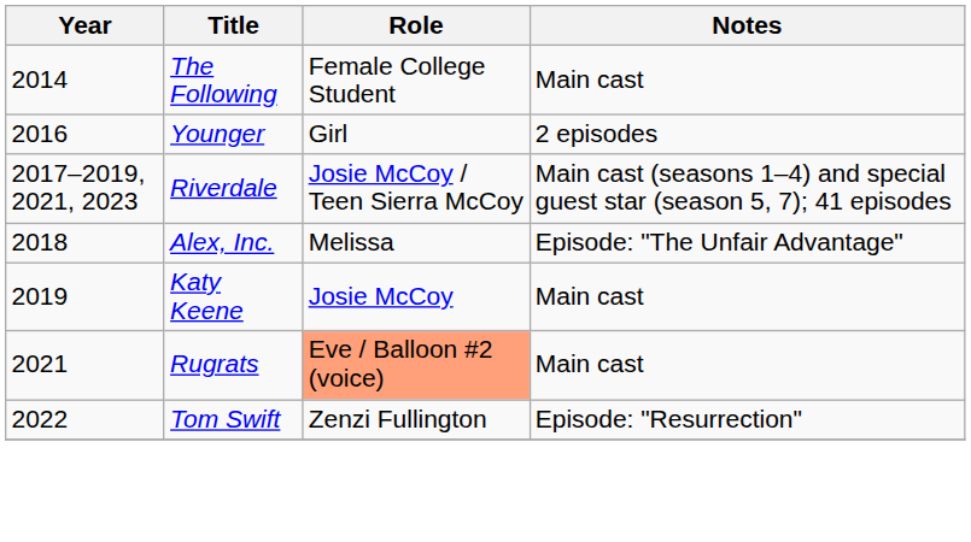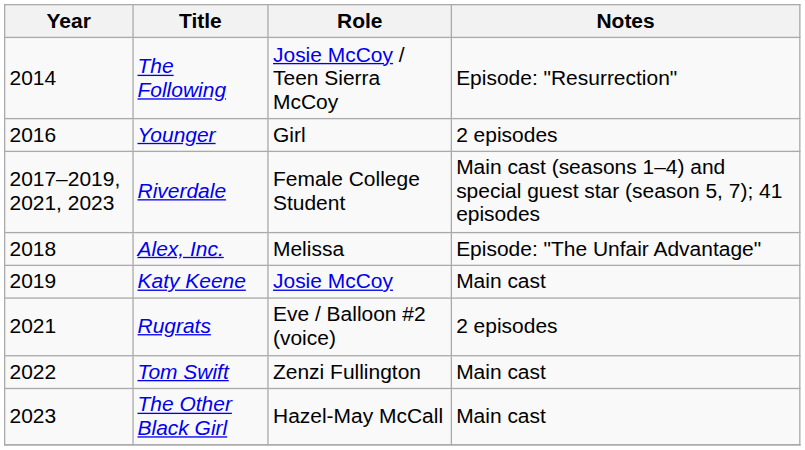The Following | Role: Female College Student -> Josie McCoy / Teen Sierra McCoy
The Following | Notes: Main cast -> Episode: "Resurrection"
Riverdale | Role: Josie McCoy / Teen Sierra McCoy -> Female College Student
Rugrats | Role: lightsalmon background -> no background
Rugrats | Notes: Main cast -> 2 episodes
Tom Swift | Notes: Episode: "Resurrection" -> Main cast
+ row: 2023 | The Other Black Girl | Hazel-May McCall | Main cast
